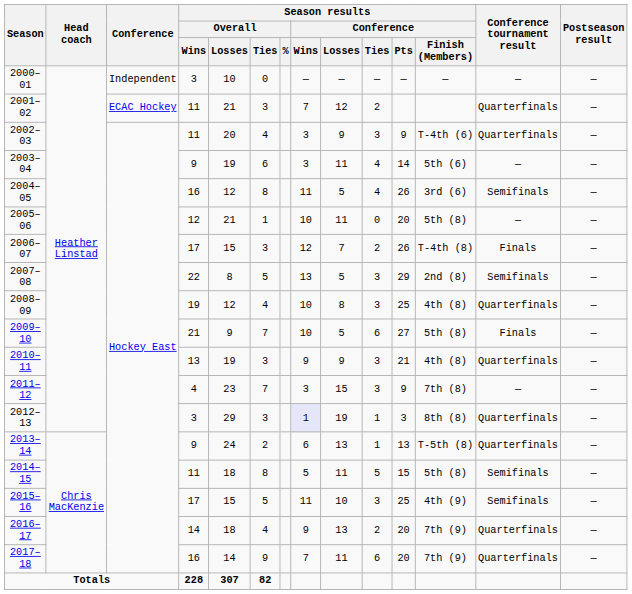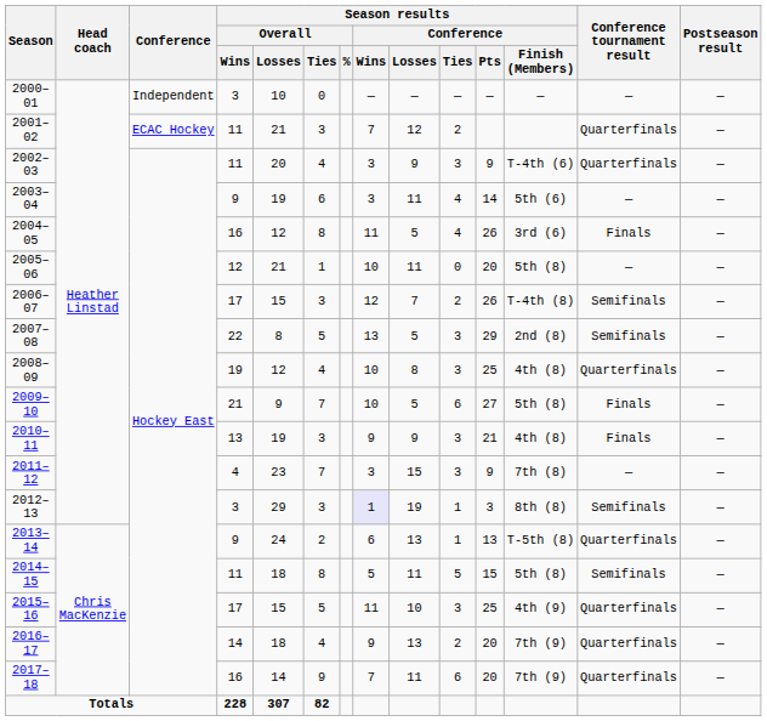2004–05 | Conference tournament result: Semifinals -> Finals
2006–07 | Conference tournament result: Finals -> Semifinals
2010–11 | Conference tournament result: Quarterfinals -> Finals
2012–13 | Conference tournament result: Quarterfinals -> Semifinals
2015–16 | Conference tournament result: Semifinals -> Quarterfinals
